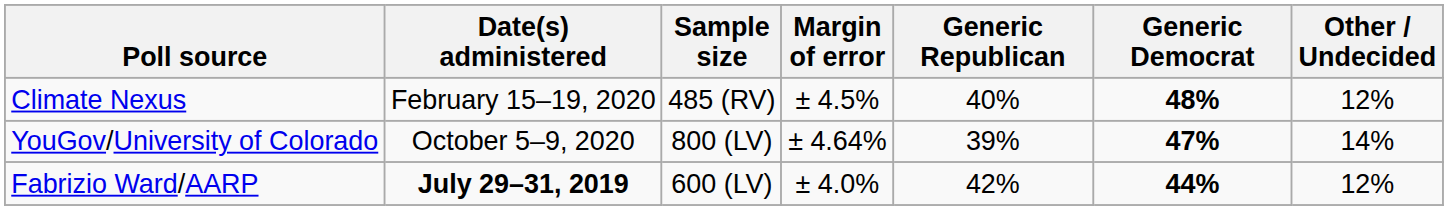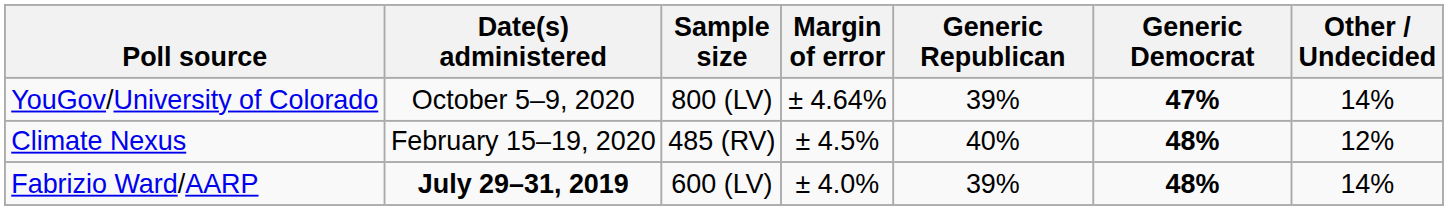rows swapped: YouGov/University of Colorado <-> Climate Nexus
Fabrizio Ward/AARP | Generic Republican: 42% -> 39%
Fabrizio Ward/AARP | Generic Democrat: 44% -> 48%
Fabrizio Ward/AARP | Other / Undecided: 12% -> 14%
